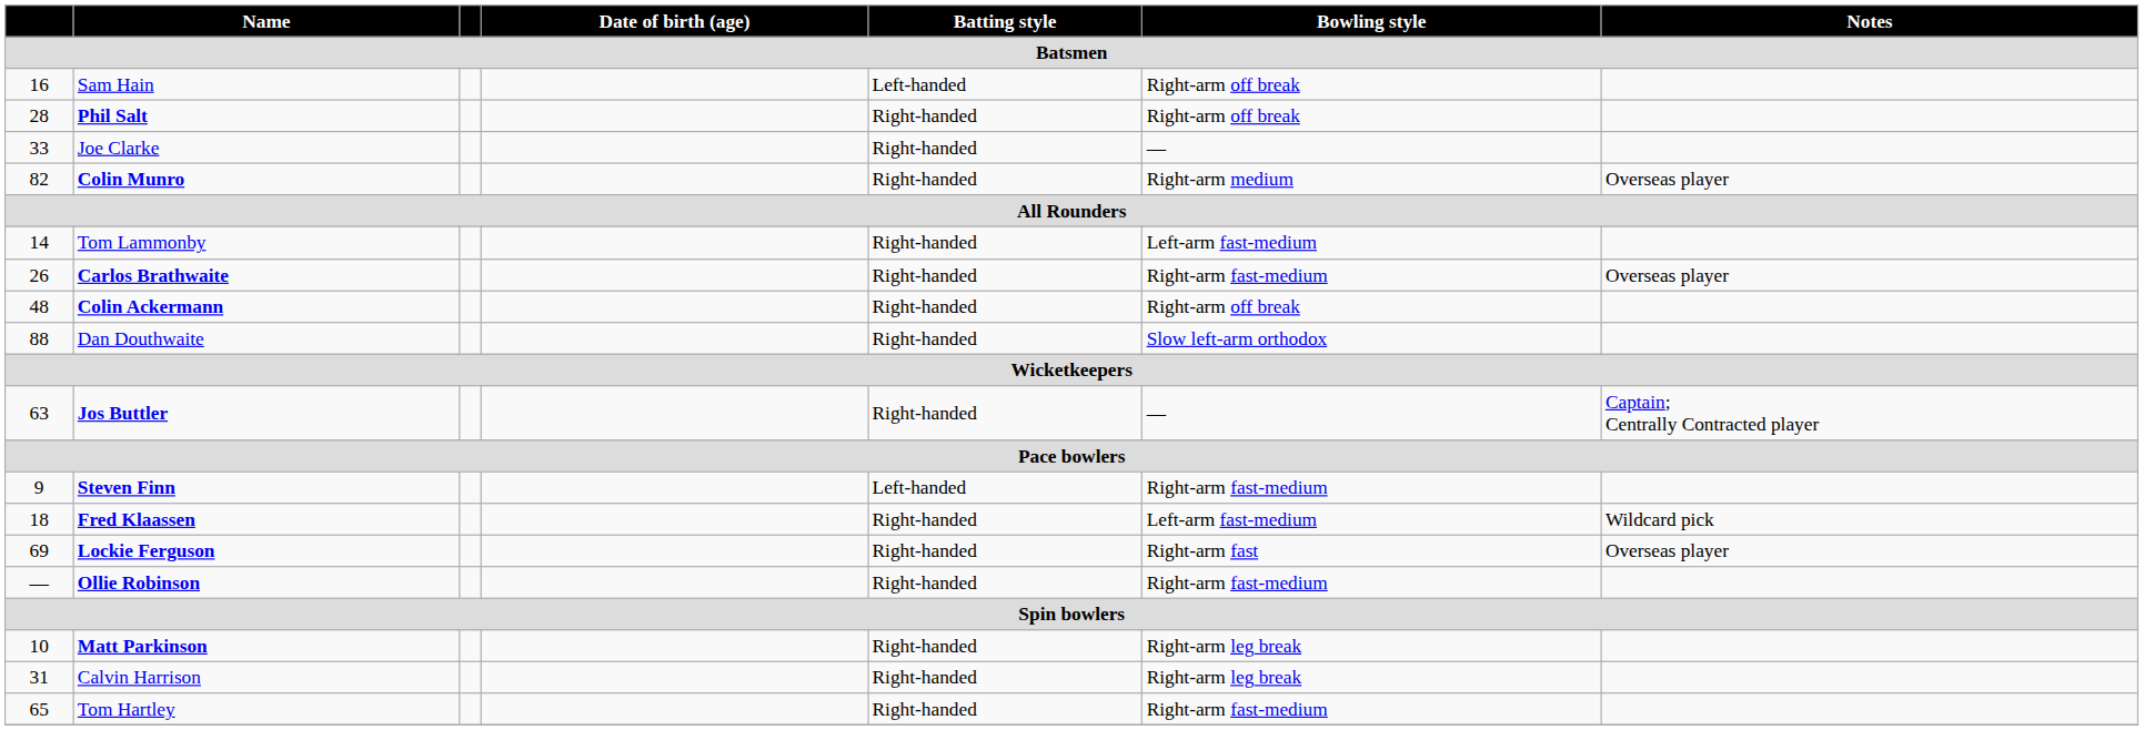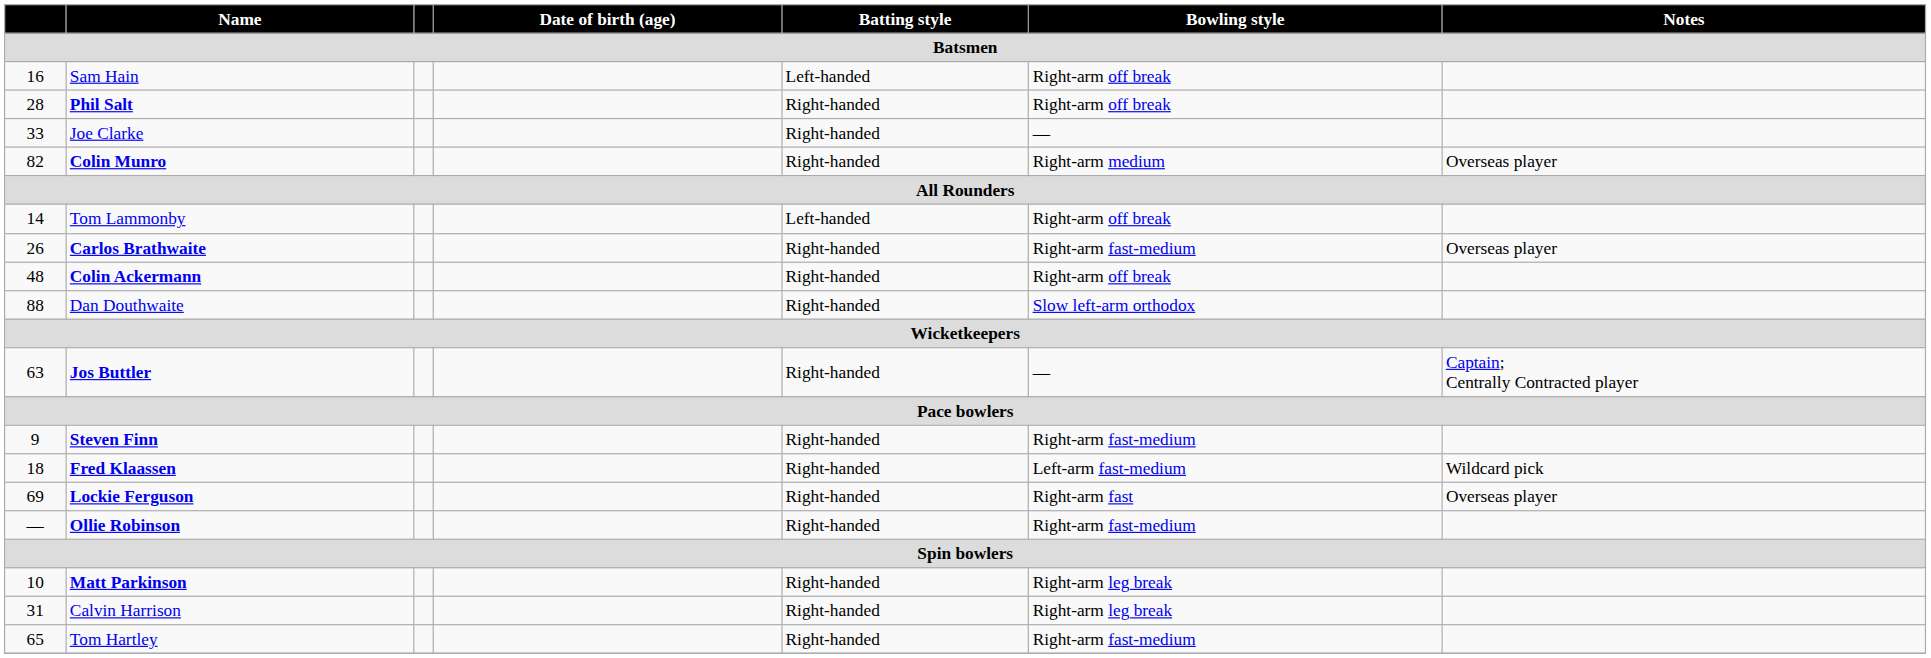Tom Lammonby | Batting style: Right-handed -> Left-handed
Tom Lammonby | Bowling style: Left-arm fast-medium -> Right-arm off break
Steven Finn | Batting style: Left-handed -> Right-handed
